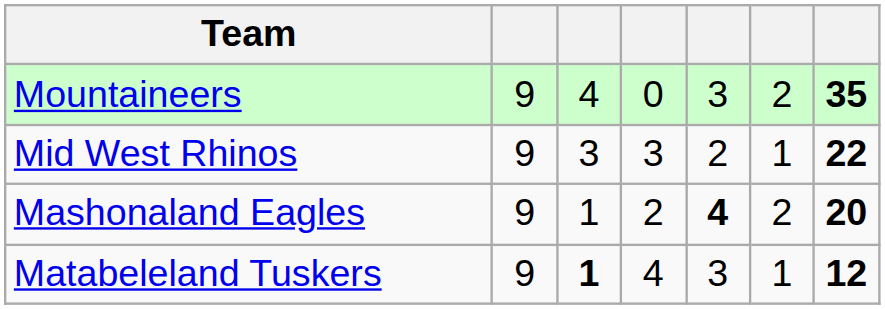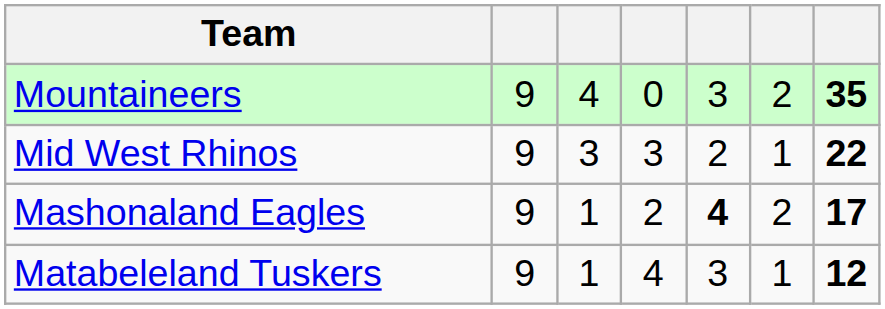Mashonaland Eagles | column 7: 20 -> 17
Matabeleland Tuskers | column 3: bold -> normal
